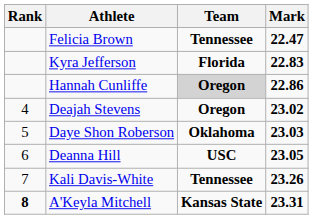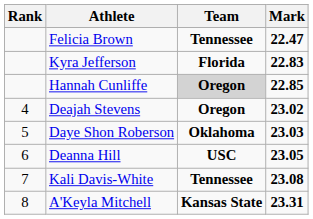Hannah Cunliffe | Mark: 22.86 -> 22.85
Kali Davis-White | Mark: 23.26 -> 23.08
A'Keyla Mitchell | Rank: bold -> normal
